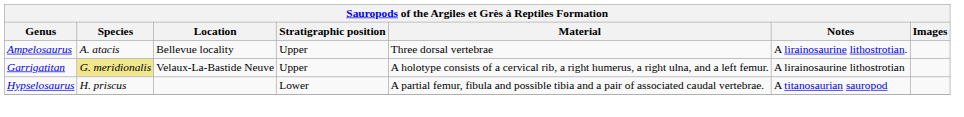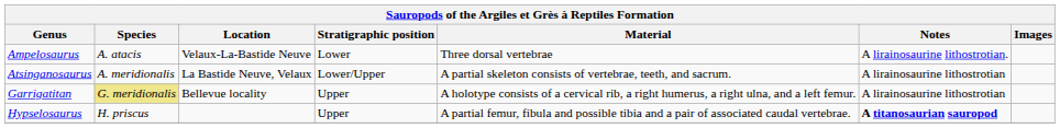Ampelosaurus | Location: Bellevue locality -> Velaux-La-Bastide Neuve
Ampelosaurus | Stratigraphic position: Upper -> Lower
+ row: Atsinganosaurus | A. meridionalis | La Bastide Neuve, Velaux | Lower/Upper | A partial skeleton consists of vertebrae, teeth, and sacrum. | A lirainosaurine lithostrotian
Garrigatitan | Location: Velaux-La-Bastide Neuve -> Bellevue locality
Hypselosaurus | Stratigraphic position: Lower -> Upper
Hypselosaurus | Notes: normal -> bold
